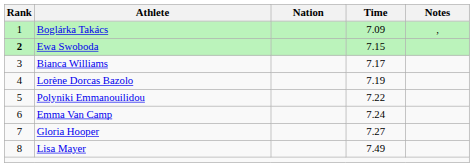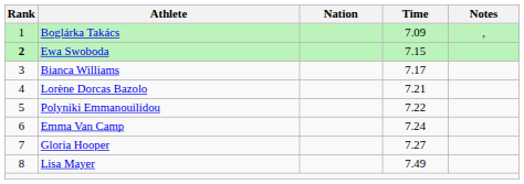Lorène Dorcas Bazolo | Time: 7.19 -> 7.21
